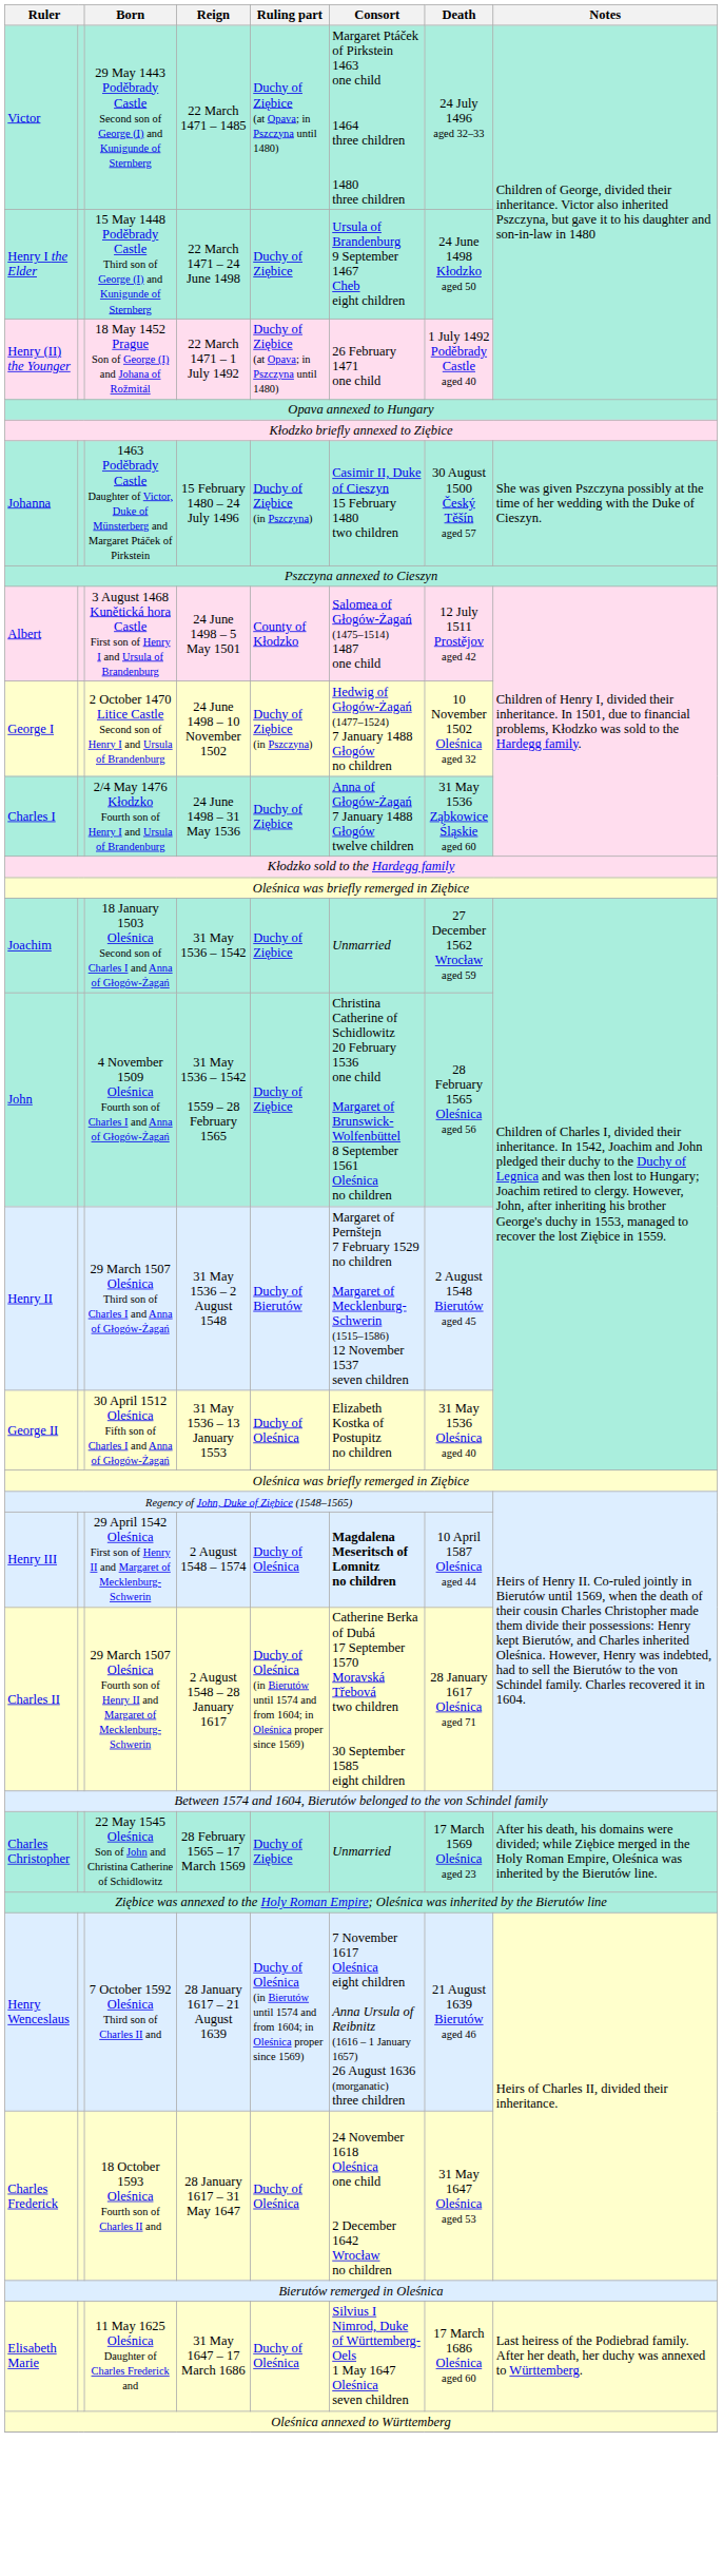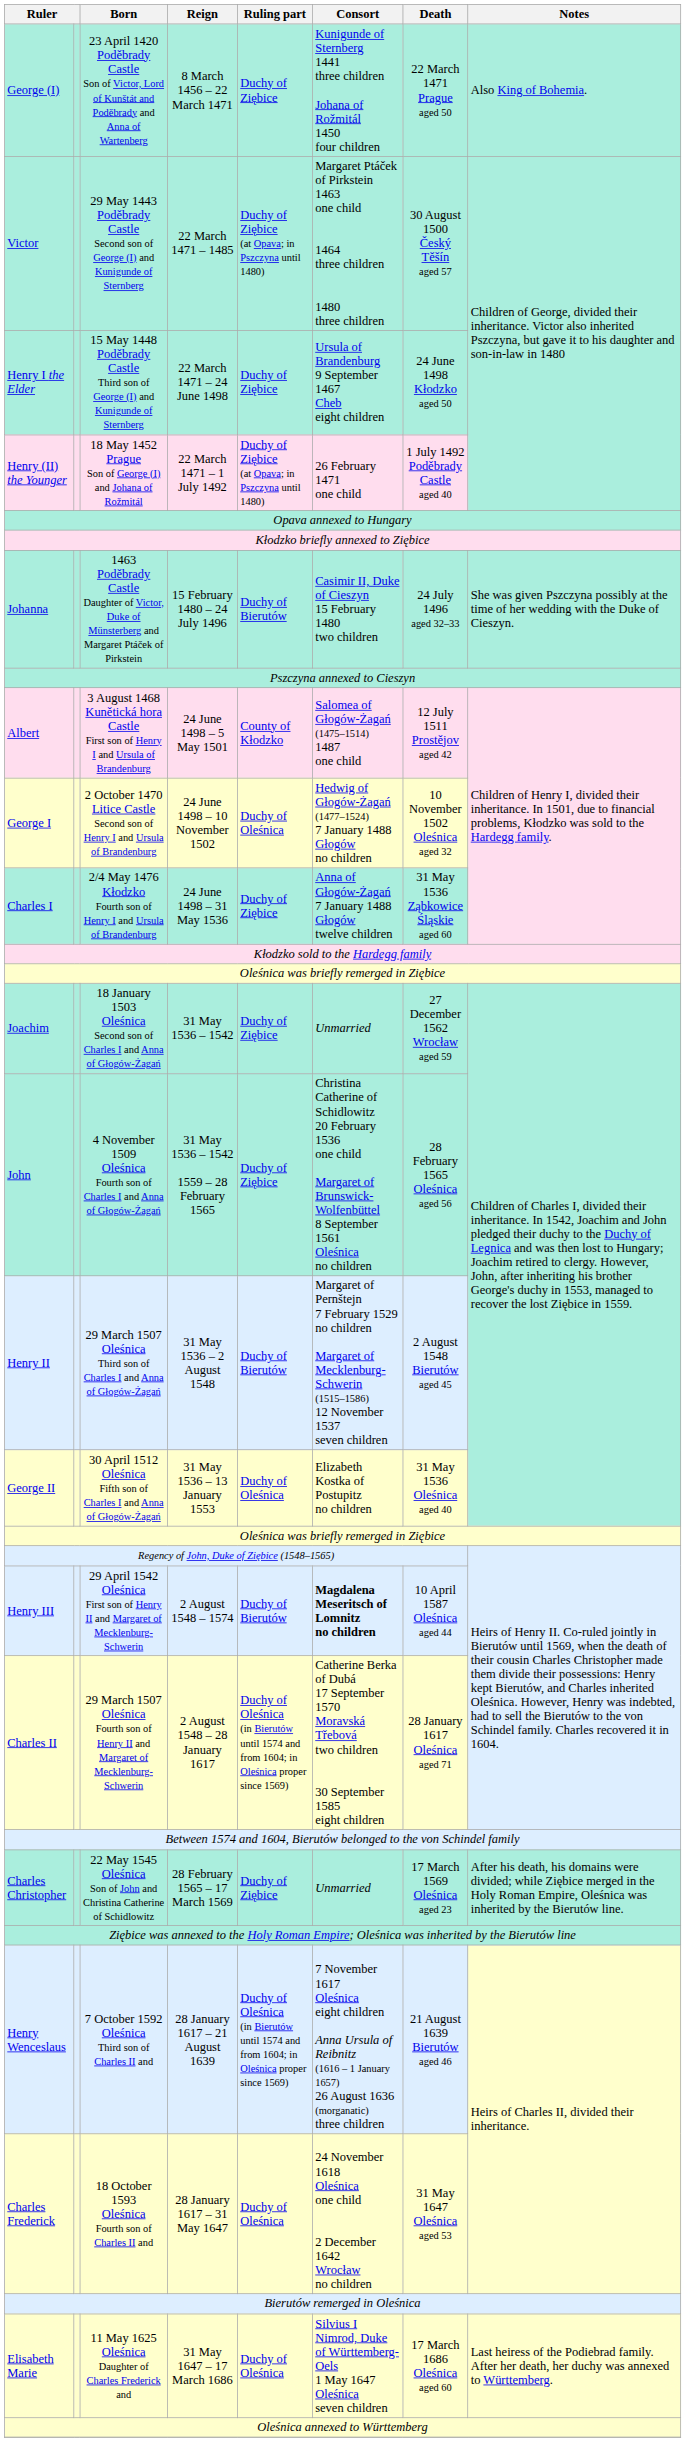+ row: George (I) | 23 April 1420 Poděbrady Castle Son of Victor, Lord of Kunštát and Poděbrady and Anna of Wartenberg | 8 March 1456 – 22 March 1471 | Duchy of Ziębice | Kunigunde of Sternberg 1441 three children Johana of Rožmitál 1450 four children | 22 March 1471 Prague aged 50 | Also King of Bohemia.
Victor | Death: 24 July 1496 aged 32–33 -> 30 August 1500 Český Těšín aged 57
Johanna | Ruling part: Duchy of Ziębice (in Pszczyna) -> Duchy of Bierutów
Johanna | Death: 30 August 1500 Český Těšín aged 57 -> 24 July 1496 aged 32–33
George I | Ruling part: Duchy of Ziębice (in Pszczyna) -> Duchy of Oleśnica
Henry III | Ruling part: Duchy of Oleśnica -> Duchy of Bierutów
